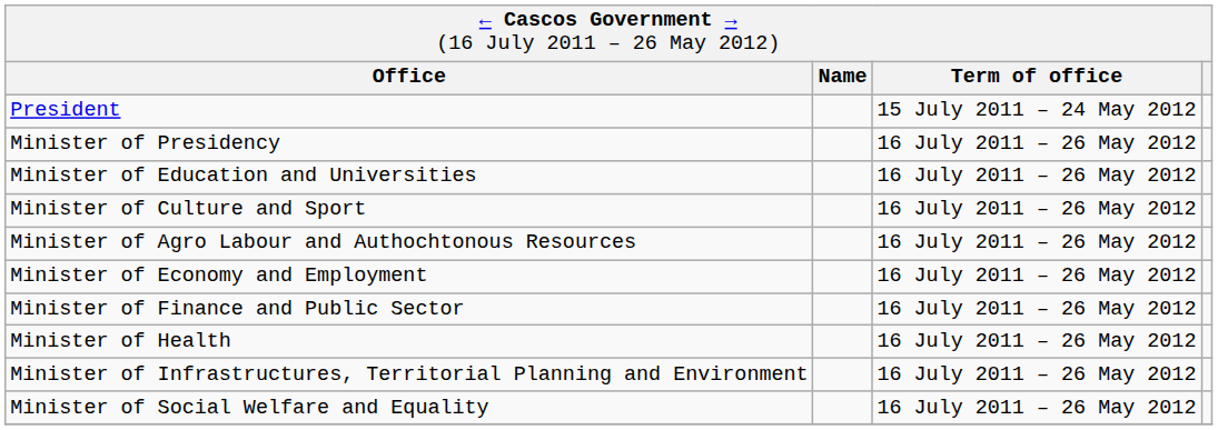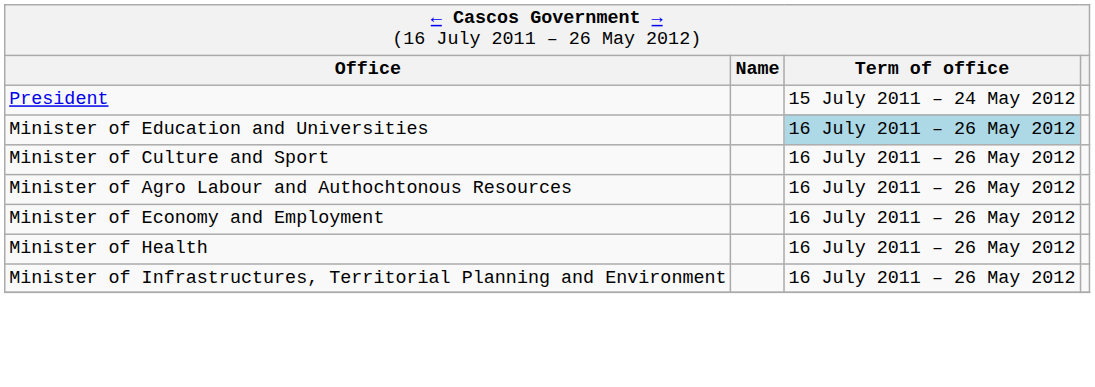- row: Minister of Presidency | 16 July 2011 – 26 May 2012
Minister of Education and Universities | column 3: no background -> lightblue background
- row: Minister of Finance and Public Sector | 16 July 2011 – 26 May 2012
- row: Minister of Social Welfare and Equality | 16 July 2011 – 26 May 2012
